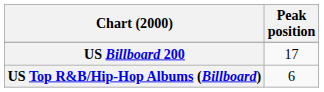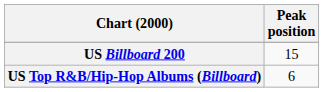US Billboard 200 | Peak position: 17 -> 15
